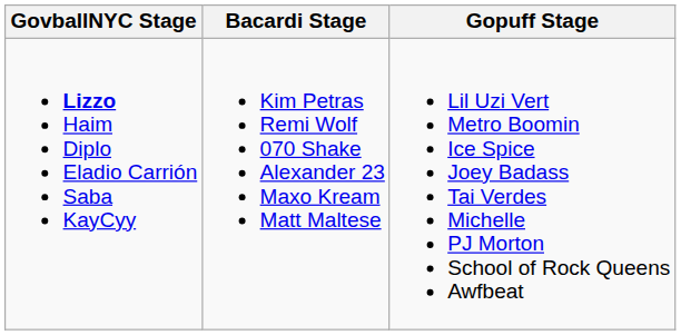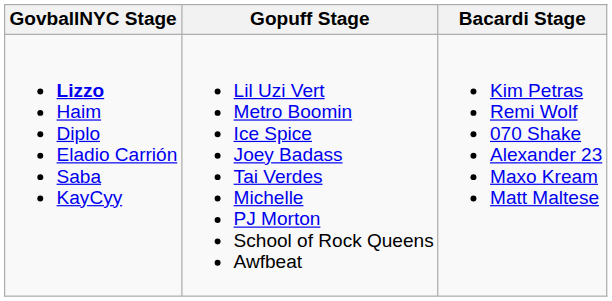columns swapped: Gopuff Stage <-> Bacardi Stage
